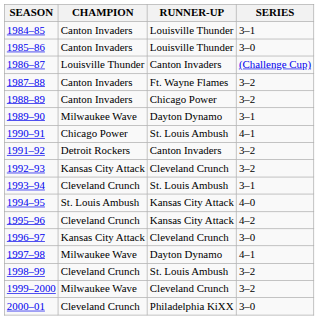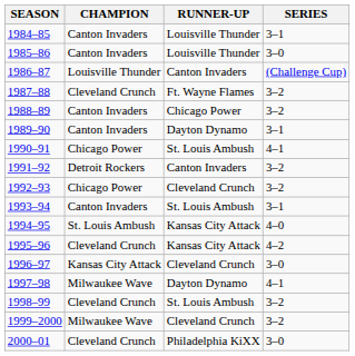1987–88 | CHAMPION: Canton Invaders -> Cleveland Crunch
1989–90 | CHAMPION: Milwaukee Wave -> Canton Invaders
1992–93 | CHAMPION: Kansas City Attack -> Chicago Power
1993–94 | CHAMPION: Cleveland Crunch -> Canton Invaders
